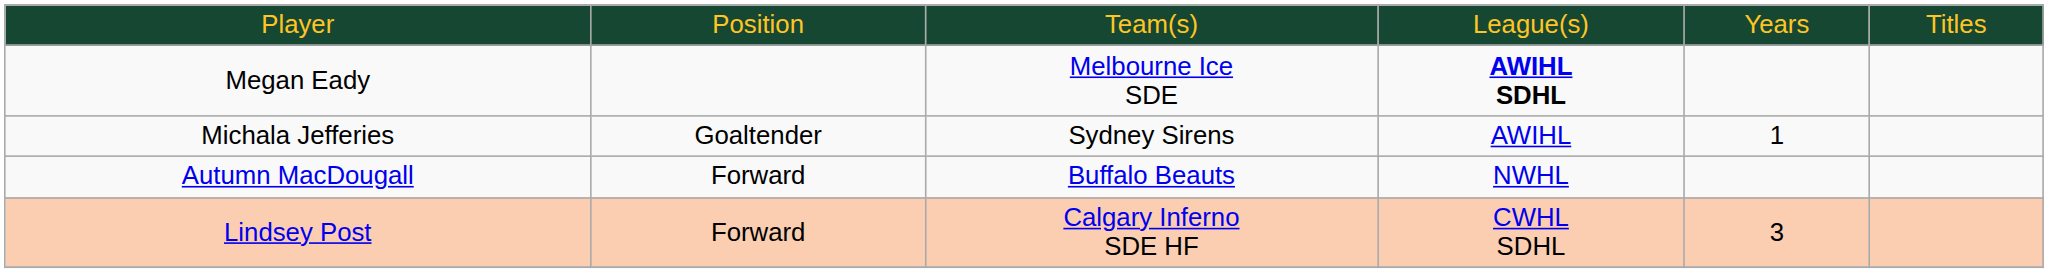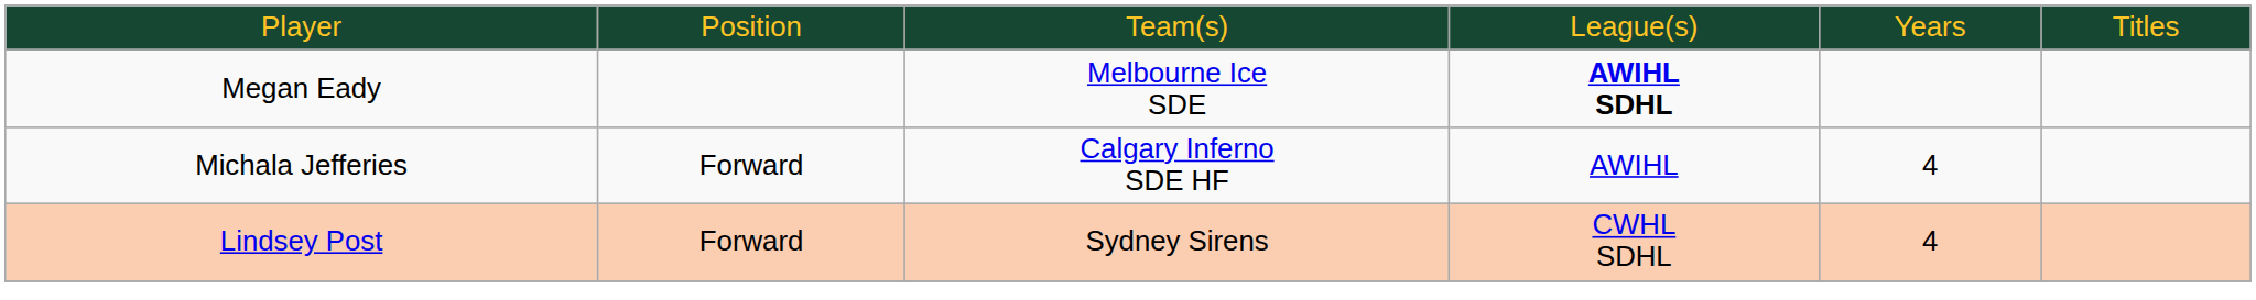Michala Jefferies | column 2: Goaltender -> Forward
Michala Jefferies | column 3: Sydney Sirens -> Calgary Inferno SDE HF
Michala Jefferies | column 5: 1 -> 4
- row: Autumn MacDougall | Forward | Buffalo Beauts | NWHL
Lindsey Post | column 3: Calgary Inferno SDE HF -> Sydney Sirens
Lindsey Post | column 5: 3 -> 4
